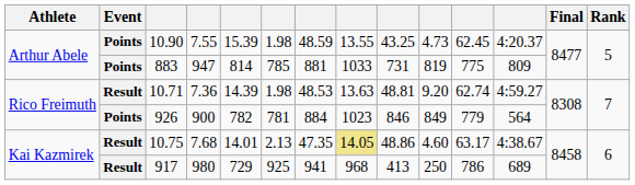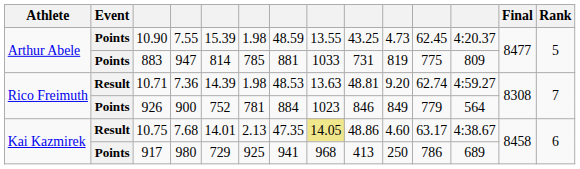926 | column 5: 782 -> 752
917 | Event: Result -> Points
